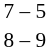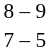rows swapped: 7 – 5 <-> 8 – 9
